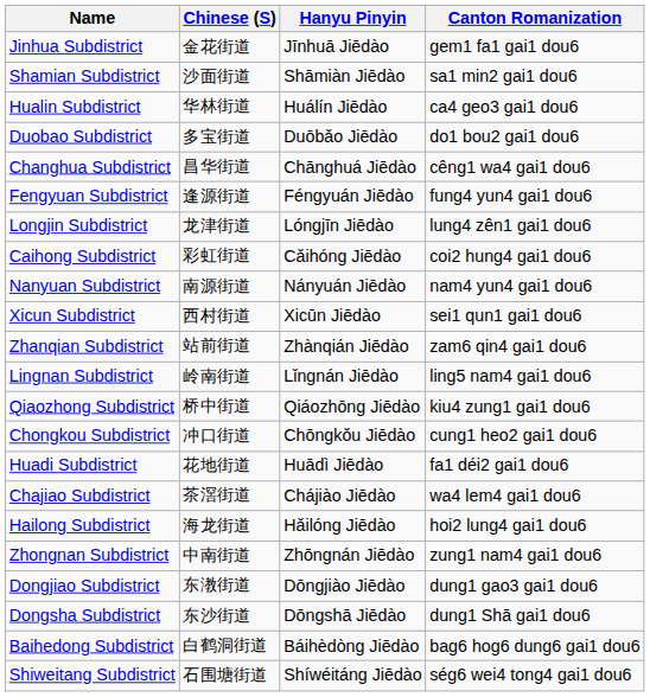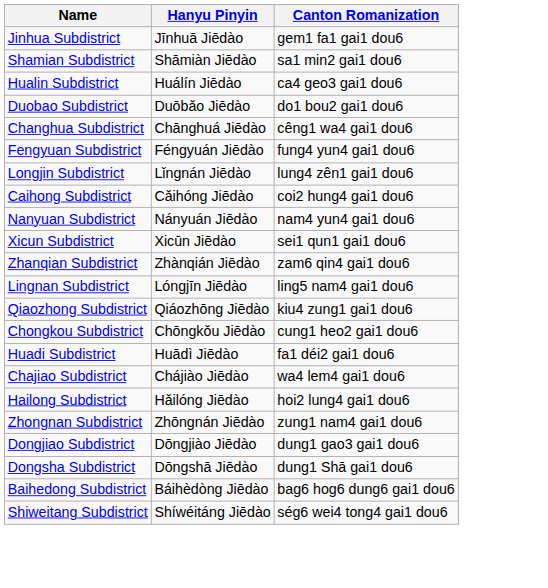- column: Chinese (S) | 金花街道 | 沙面街道 | 华林街道 | 多宝街道 | 昌华街道 | 逢源街道 | 龙津街道 | 彩虹街道 | 南源街道 | 西村街道 | 站前街道 | 岭南街道 | 桥中街道 | 冲口街道 | 花地街道 | 茶滘街道 | 海龙街道 | 中南街道 | 东漖街道 | 东沙街道 | 白鹤洞街道 | 石围塘街道
Longjin Subdistrict | Hanyu Pinyin: Lóngjīn Jiēdào -> Lǐngnán Jiēdào
Lingnan Subdistrict | Hanyu Pinyin: Lǐngnán Jiēdào -> Lóngjīn Jiēdào
